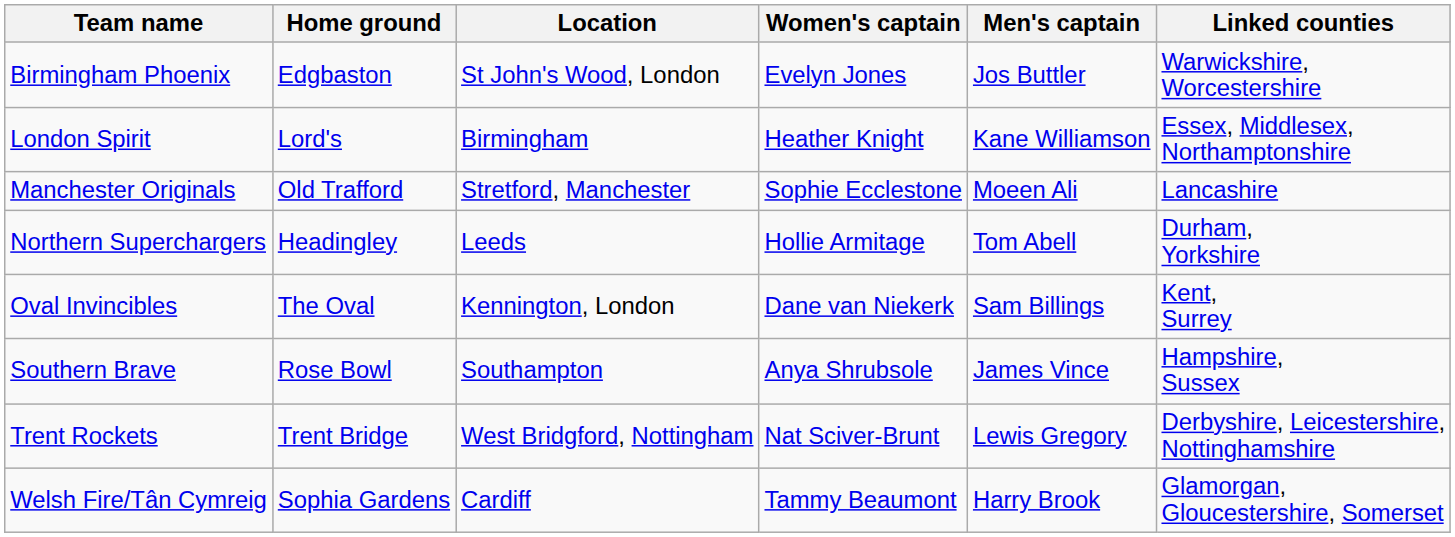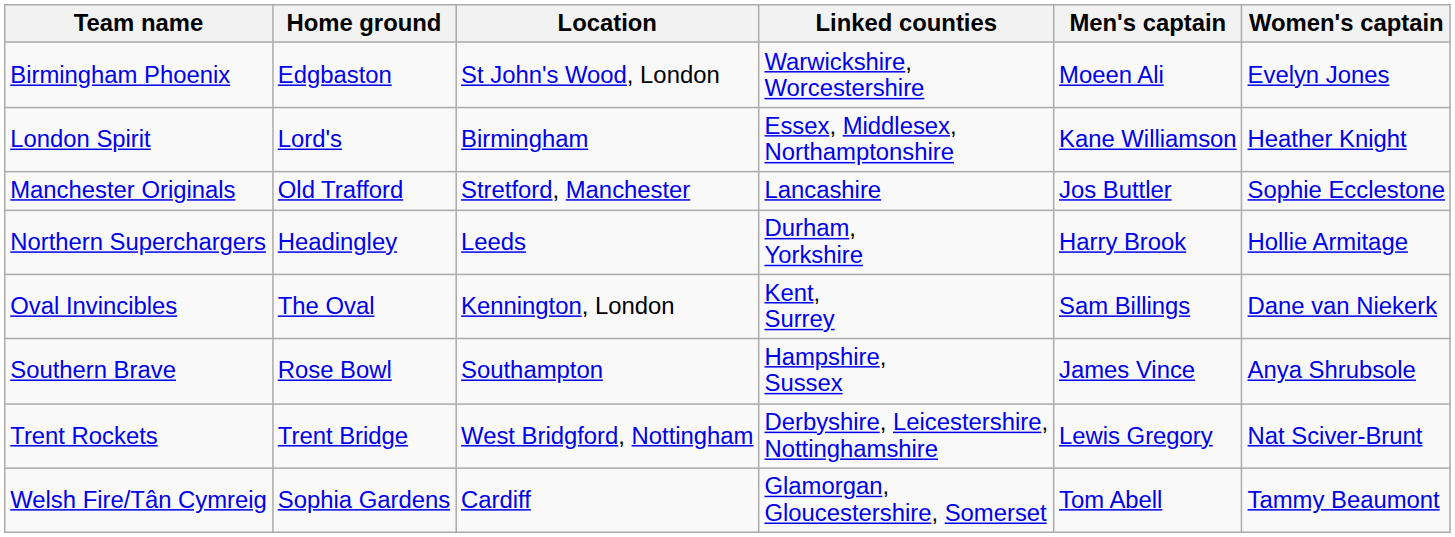columns swapped: Linked counties <-> Women's captain
Birmingham Phoenix | Men's captain: Jos Buttler -> Moeen Ali
Manchester Originals | Men's captain: Moeen Ali -> Jos Buttler
Northern Superchargers | Men's captain: Tom Abell -> Harry Brook
Welsh Fire/Tân Cymreig | Men's captain: Harry Brook -> Tom Abell
